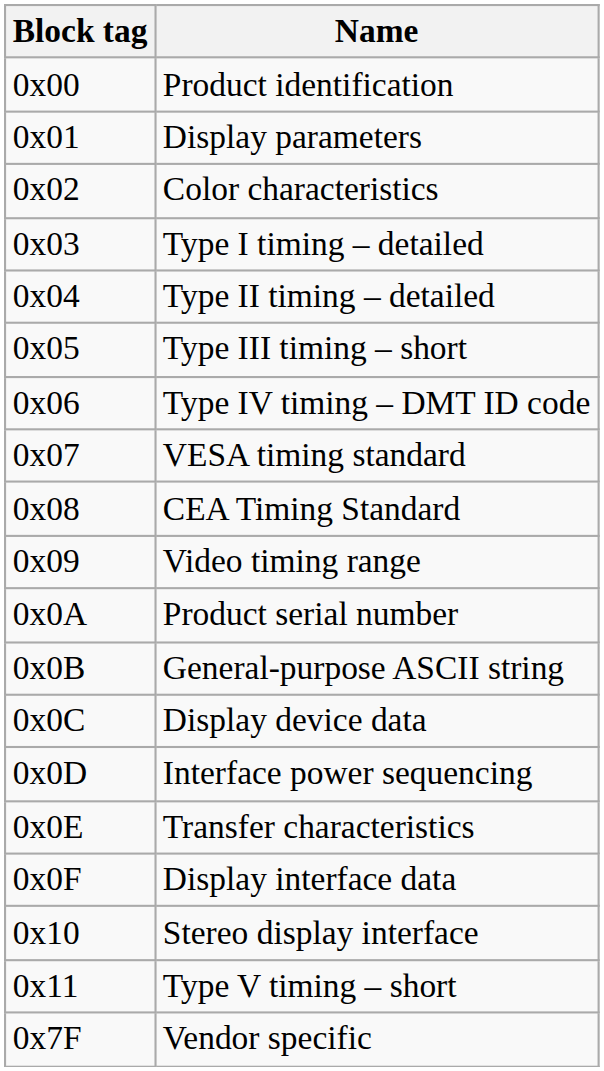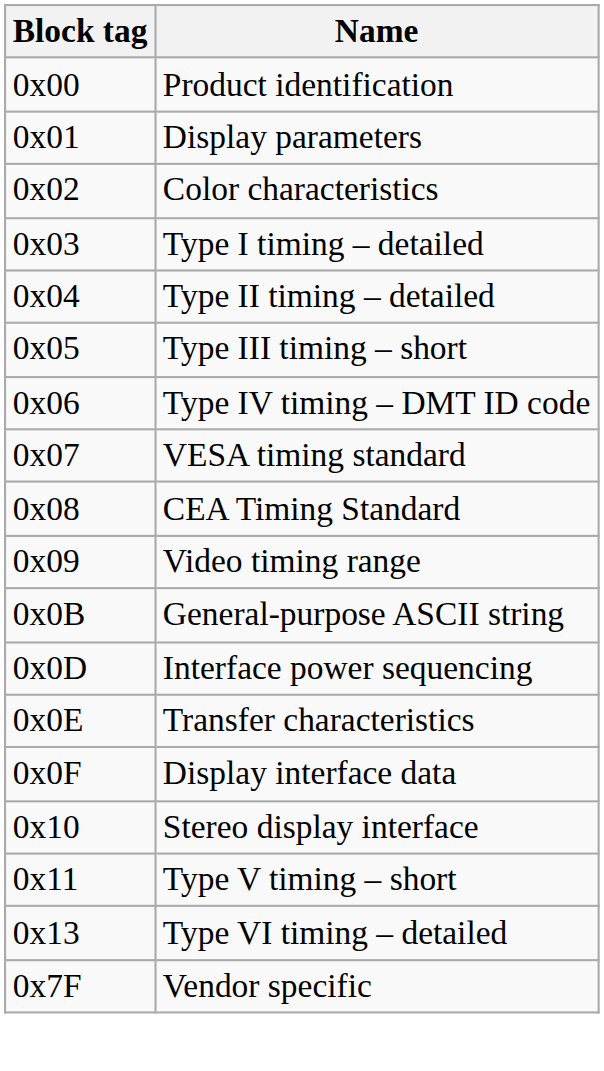- row: 0x0A | Product serial number
- row: 0x0C | Display device data
+ row: 0x13 | Type VI timing – detailed
